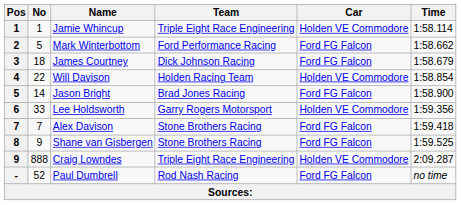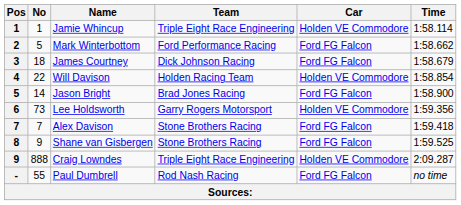Lee Holdsworth | No: 33 -> 73
Paul Dumbrell | No: 52 -> 55
